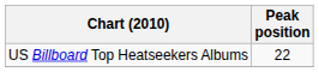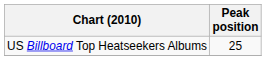US Billboard Top Heatseekers Albums | Peak position: 22 -> 25
